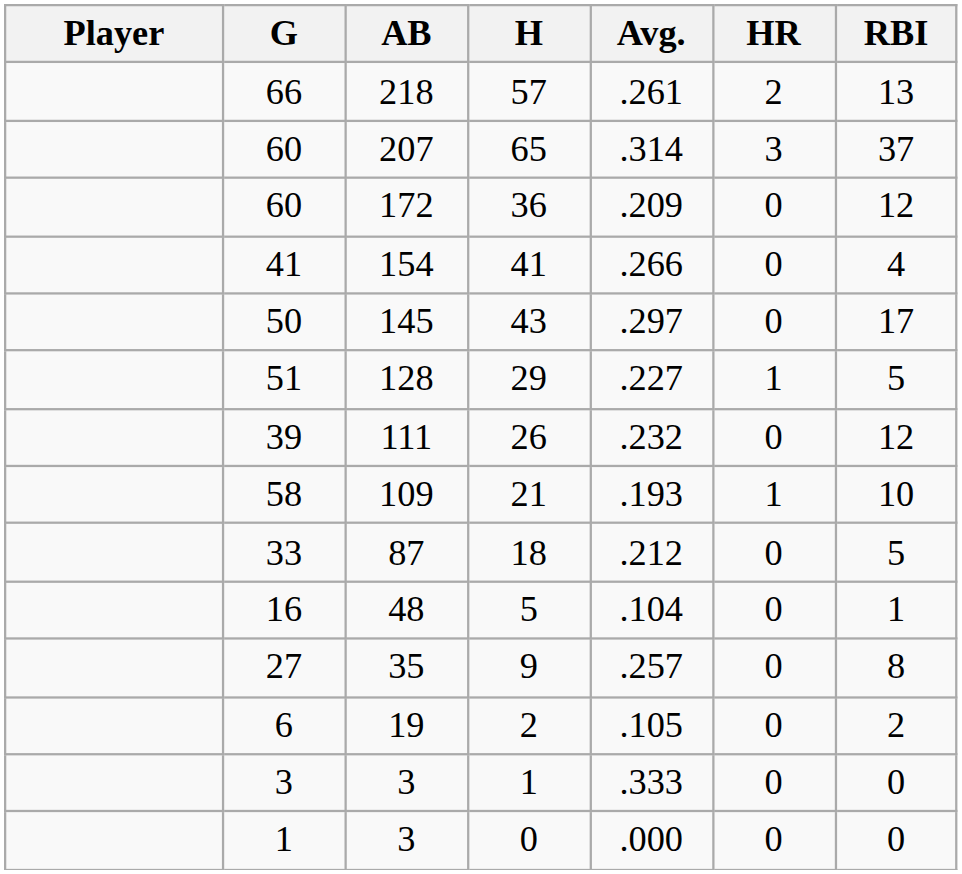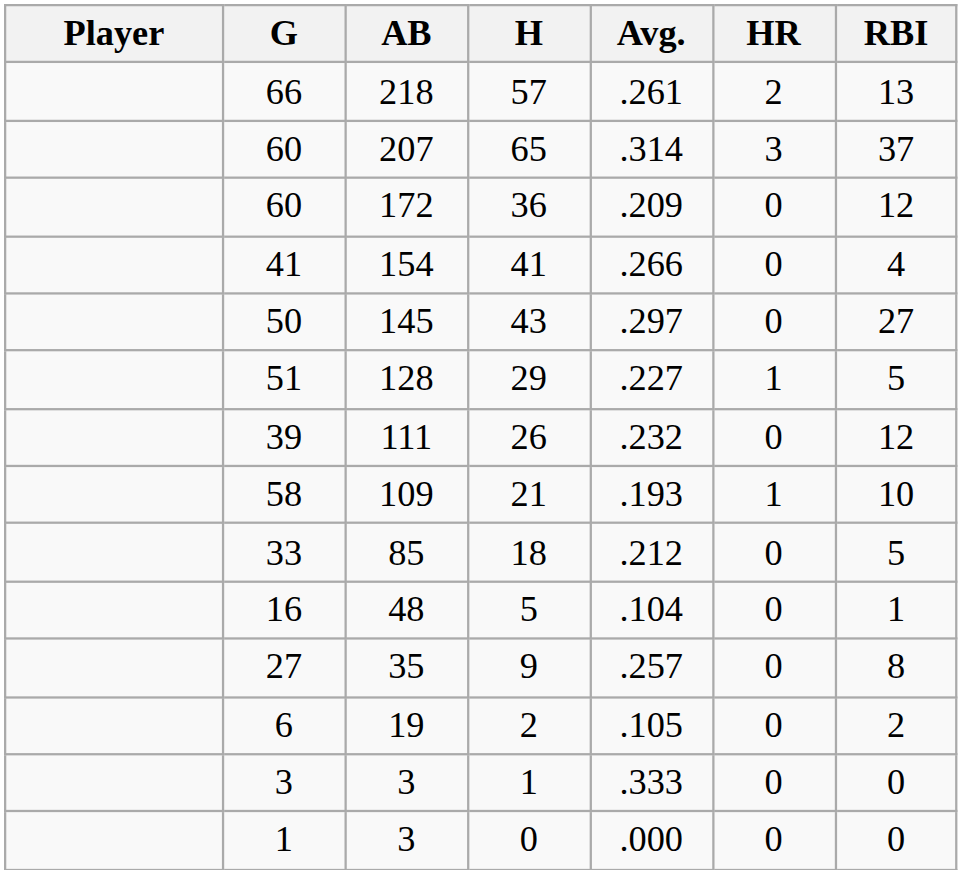43 | RBI: 17 -> 27
18 | AB: 87 -> 85
